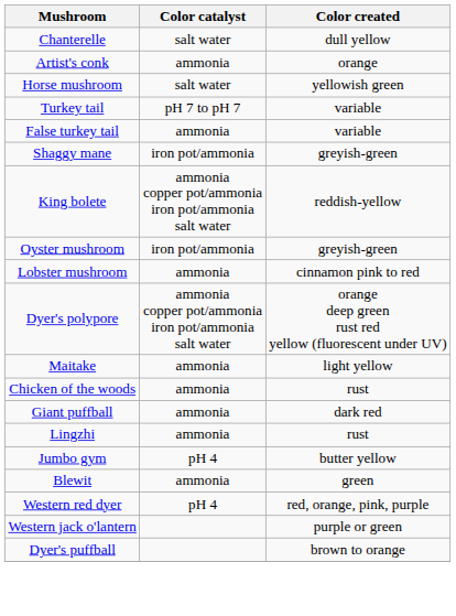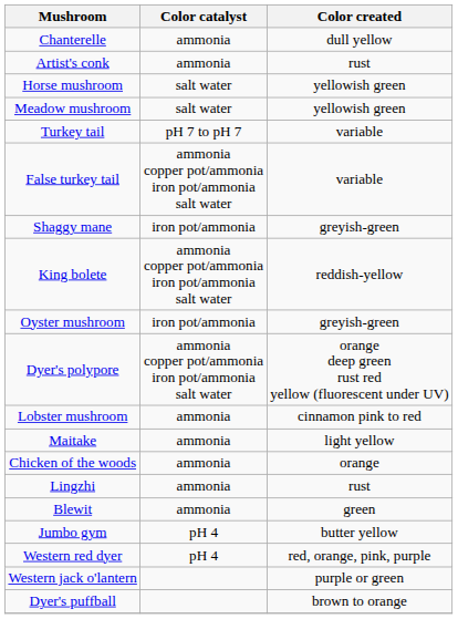Chanterelle | Color catalyst: salt water -> ammonia
Artist's conk | Color created: orange -> rust
+ row: Meadow mushroom | salt water | yellowish green
False turkey tail | Color catalyst: ammonia -> ammonia copper pot/ammonia iron pot/ammonia salt water
rows swapped: Lobster mushroom <-> Dyer's polypore
Chicken of the woods | Color created: rust -> orange
- row: Giant puffball | ammonia | dark red
rows swapped: Blewit <-> Jumbo gym
